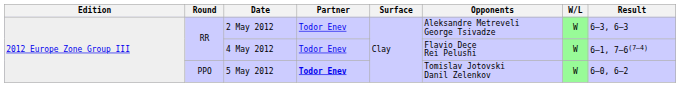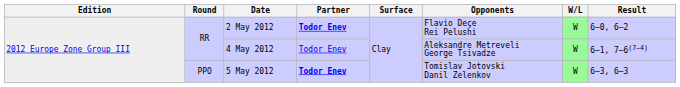2 May 2012 | Partner: normal -> bold
2 May 2012 | Opponents: Aleksandre Metreveli George Tsivadze -> Flavio Deçe Rei Pelushi
2 May 2012 | Result: 6–3, 6–3 -> 6–0, 6–2
4 May 2012 | Opponents: Flavio Deçe Rei Pelushi -> Aleksandre Metreveli George Tsivadze
5 May 2012 | Result: 6–0, 6–2 -> 6–3, 6–3
